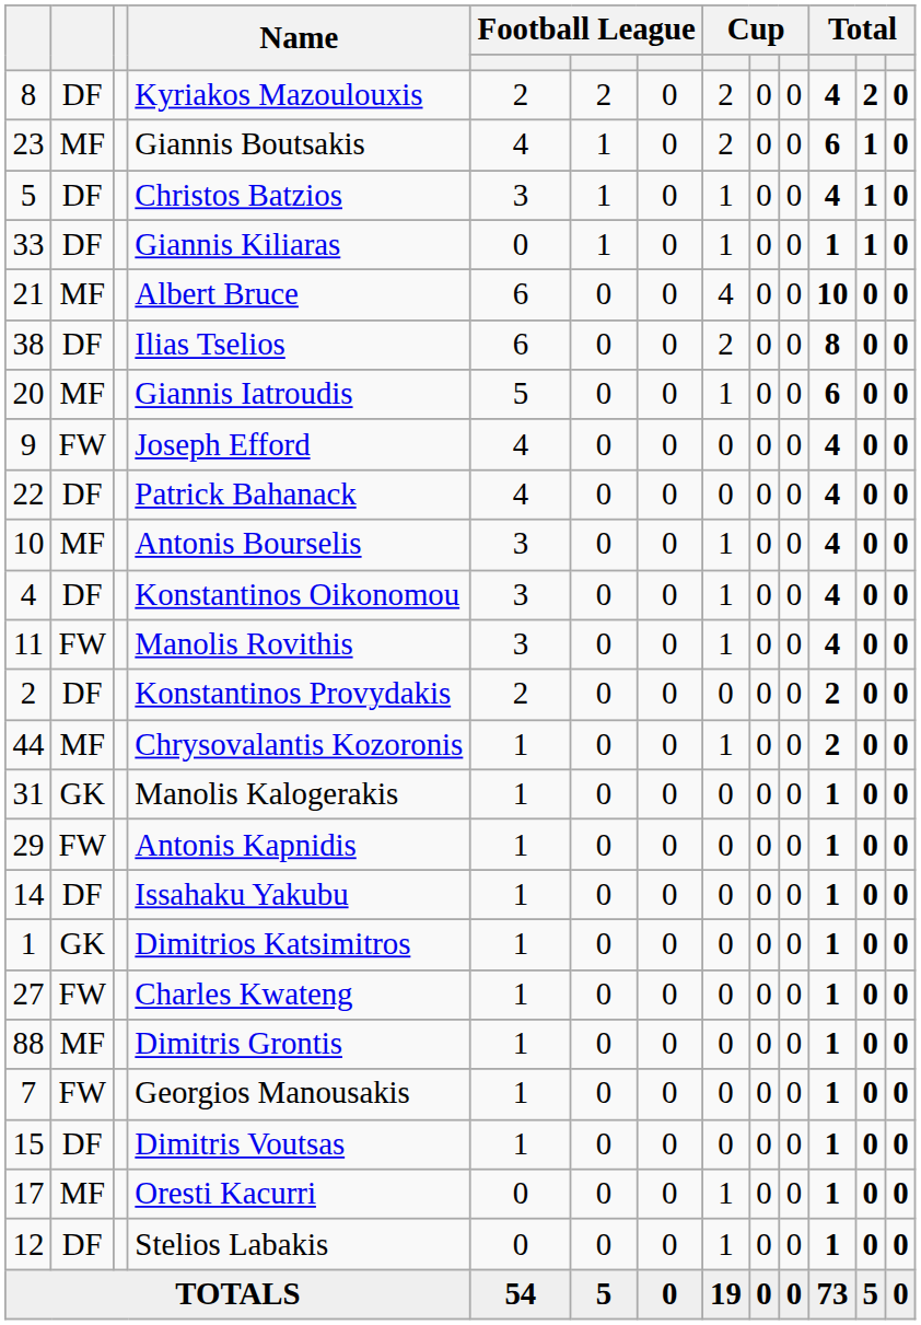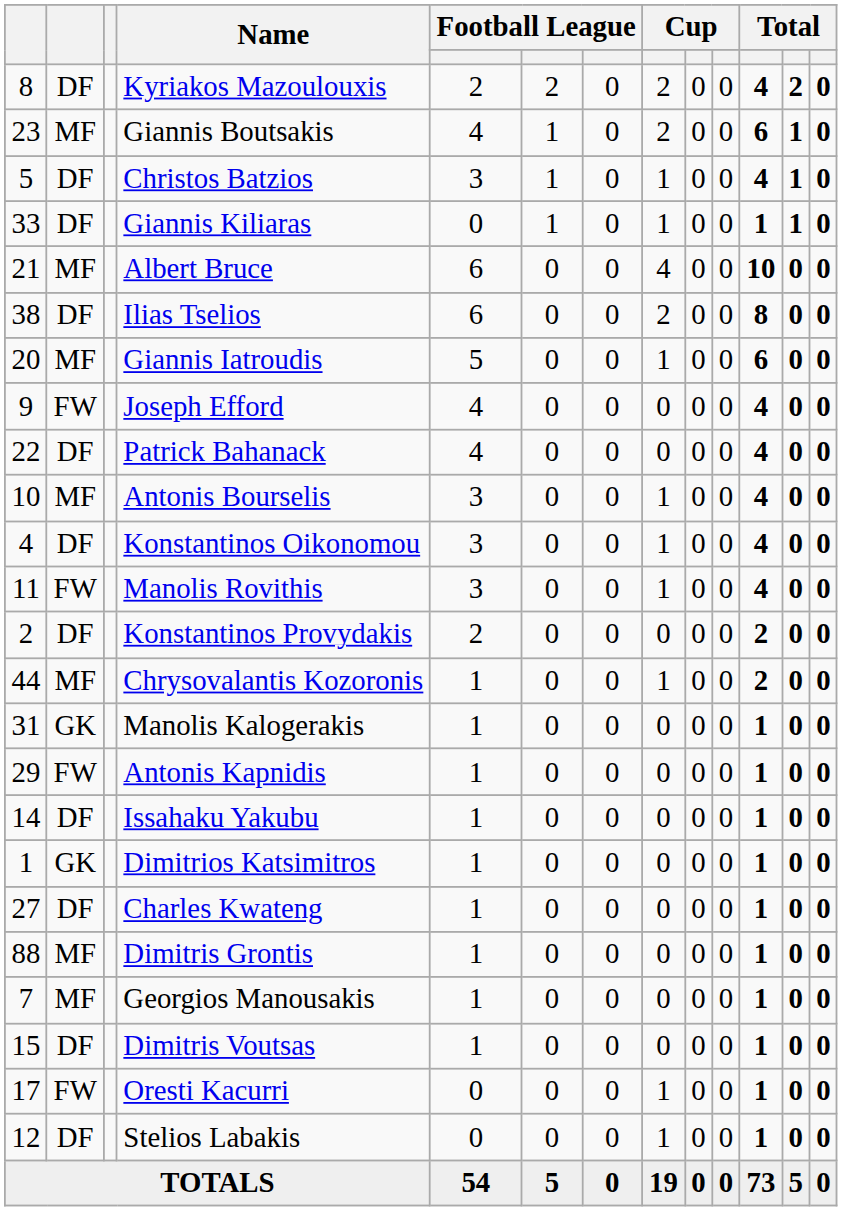Charles Kwateng | column 2: FW -> DF
Georgios Manousakis | column 2: FW -> MF
Oresti Kacurri | column 2: MF -> FW
